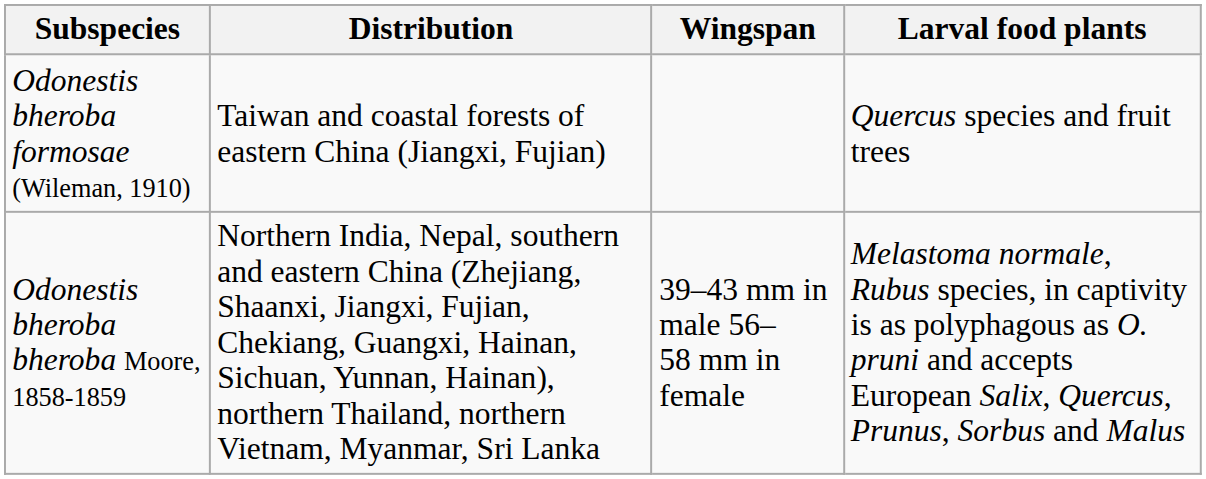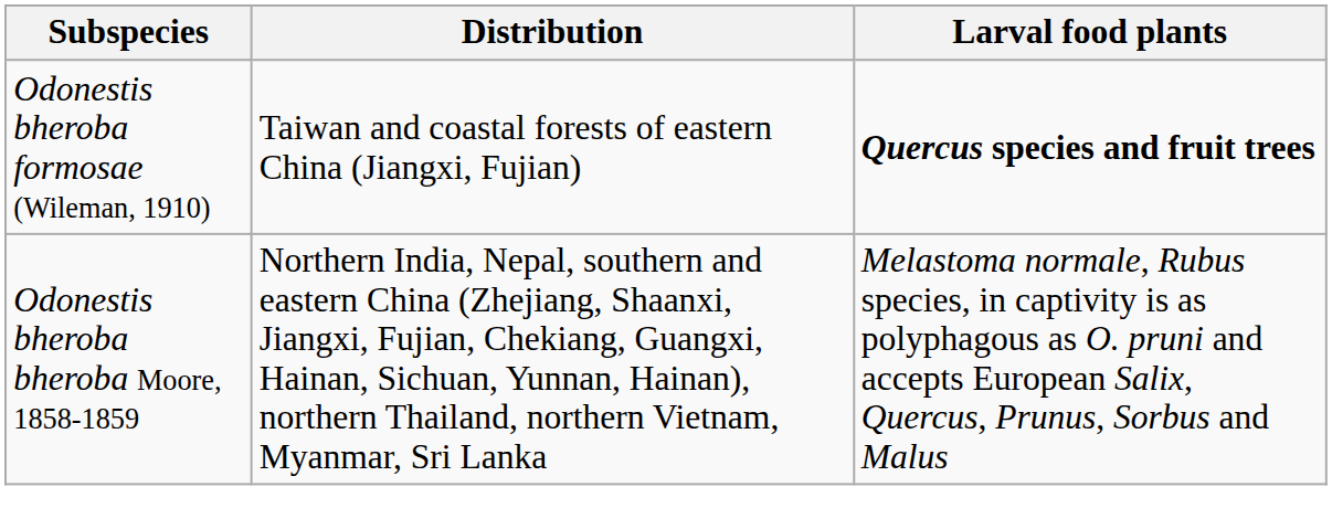- column: Wingspan | 39–43 mm in male 56–58 mm in female
Odonestis bheroba formosae (Wileman, 1910) | Larval food plants: normal -> bold
